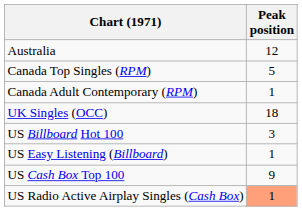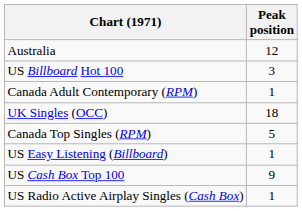rows swapped: Canada Top Singles (RPM) <-> US Billboard Hot 100
US Radio Active Airplay Singles (Cash Box) | Peak position: lightsalmon background -> no background
